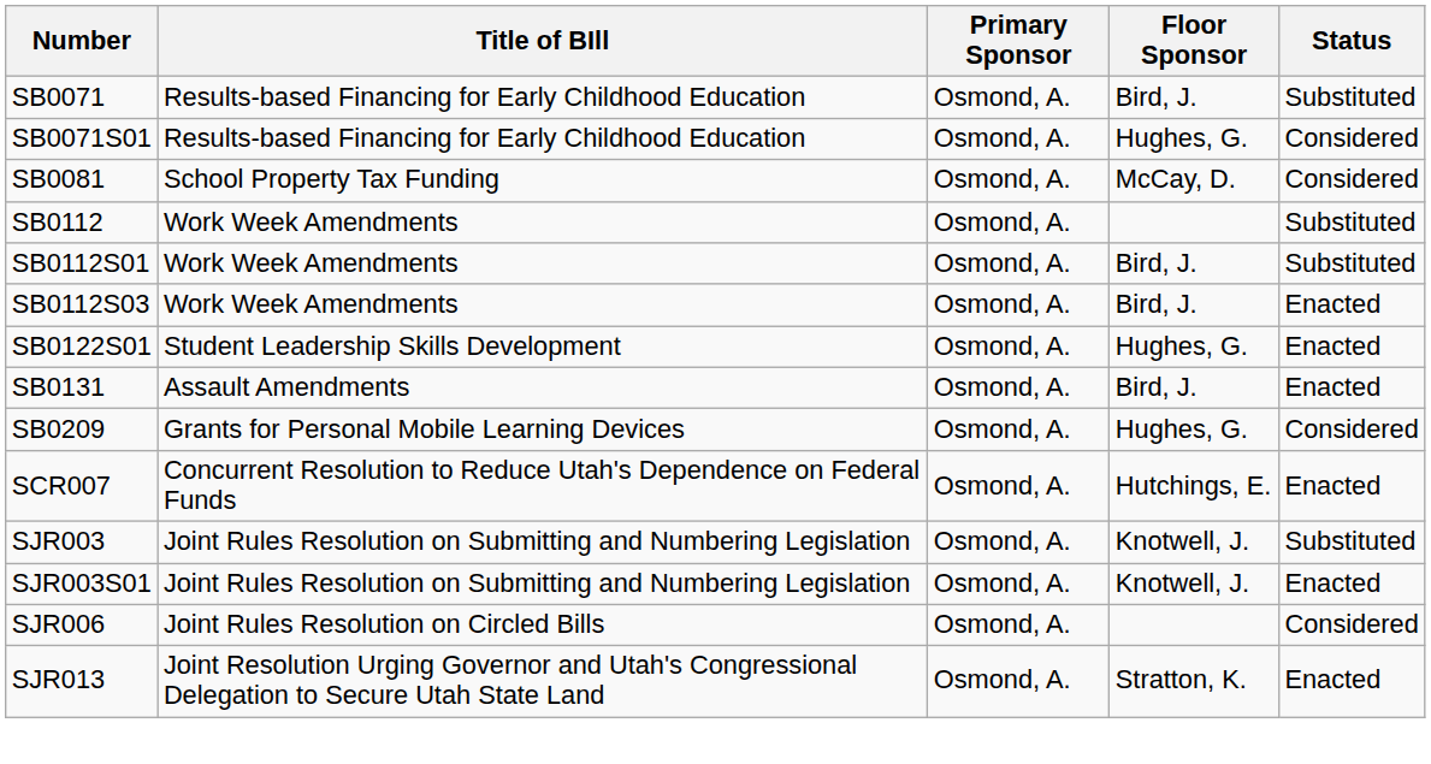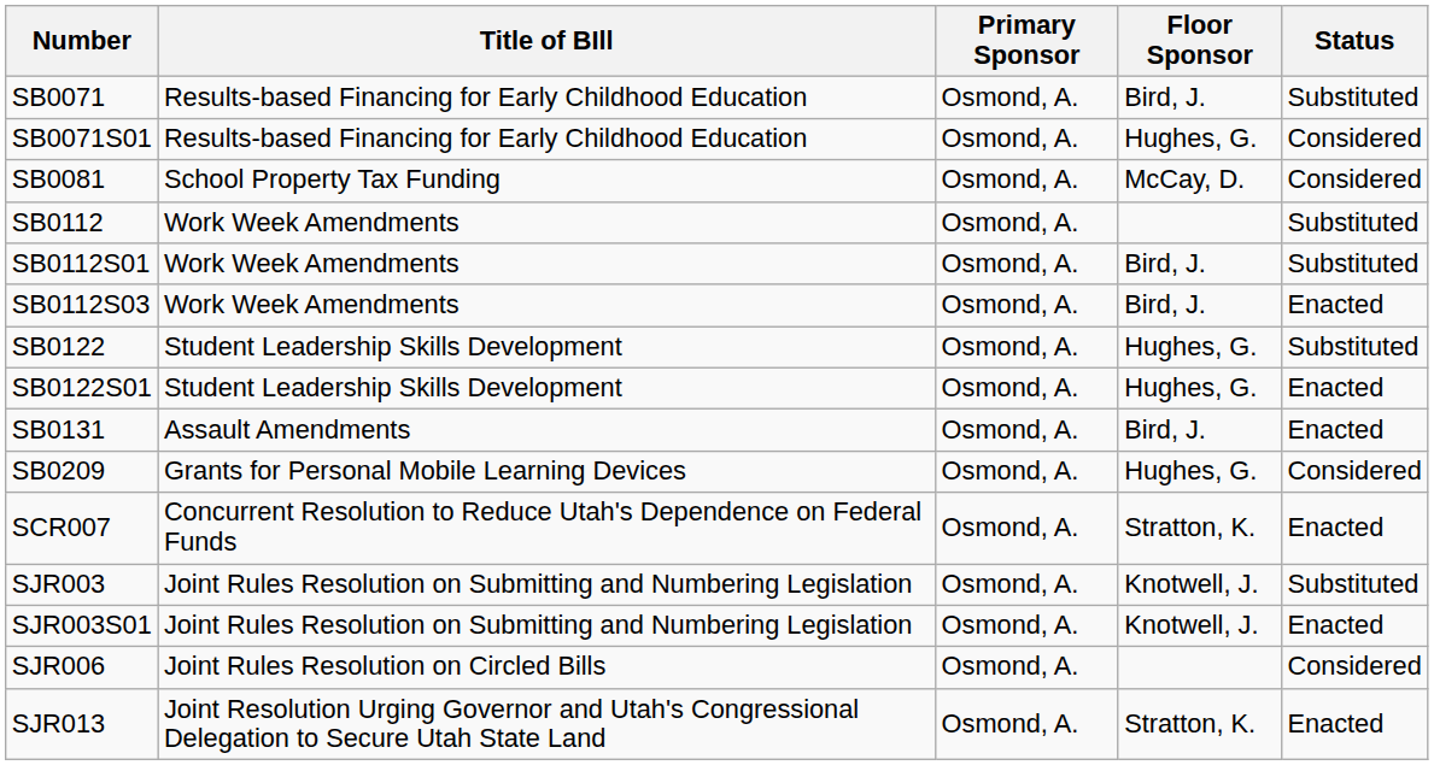+ row: SB0122 | Student Leadership Skills Development | Osmond, A. | Hughes, G. | Substituted
SCR007 | Floor Sponsor: Hutchings, E. -> Stratton, K.
